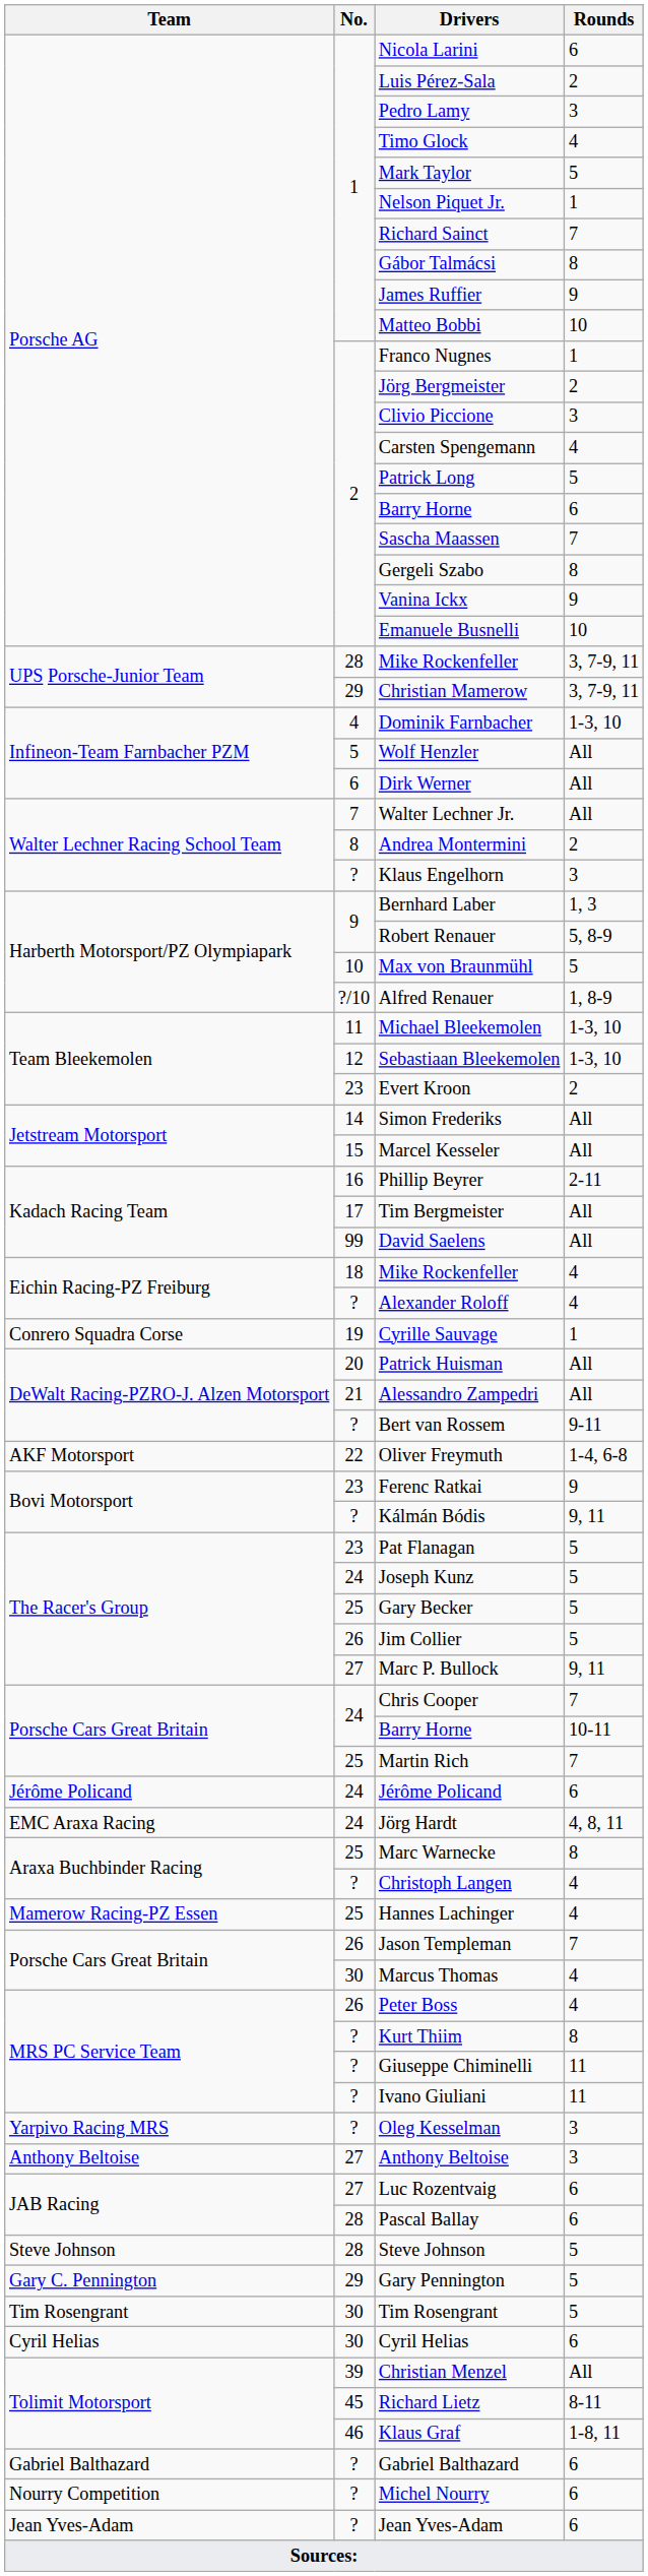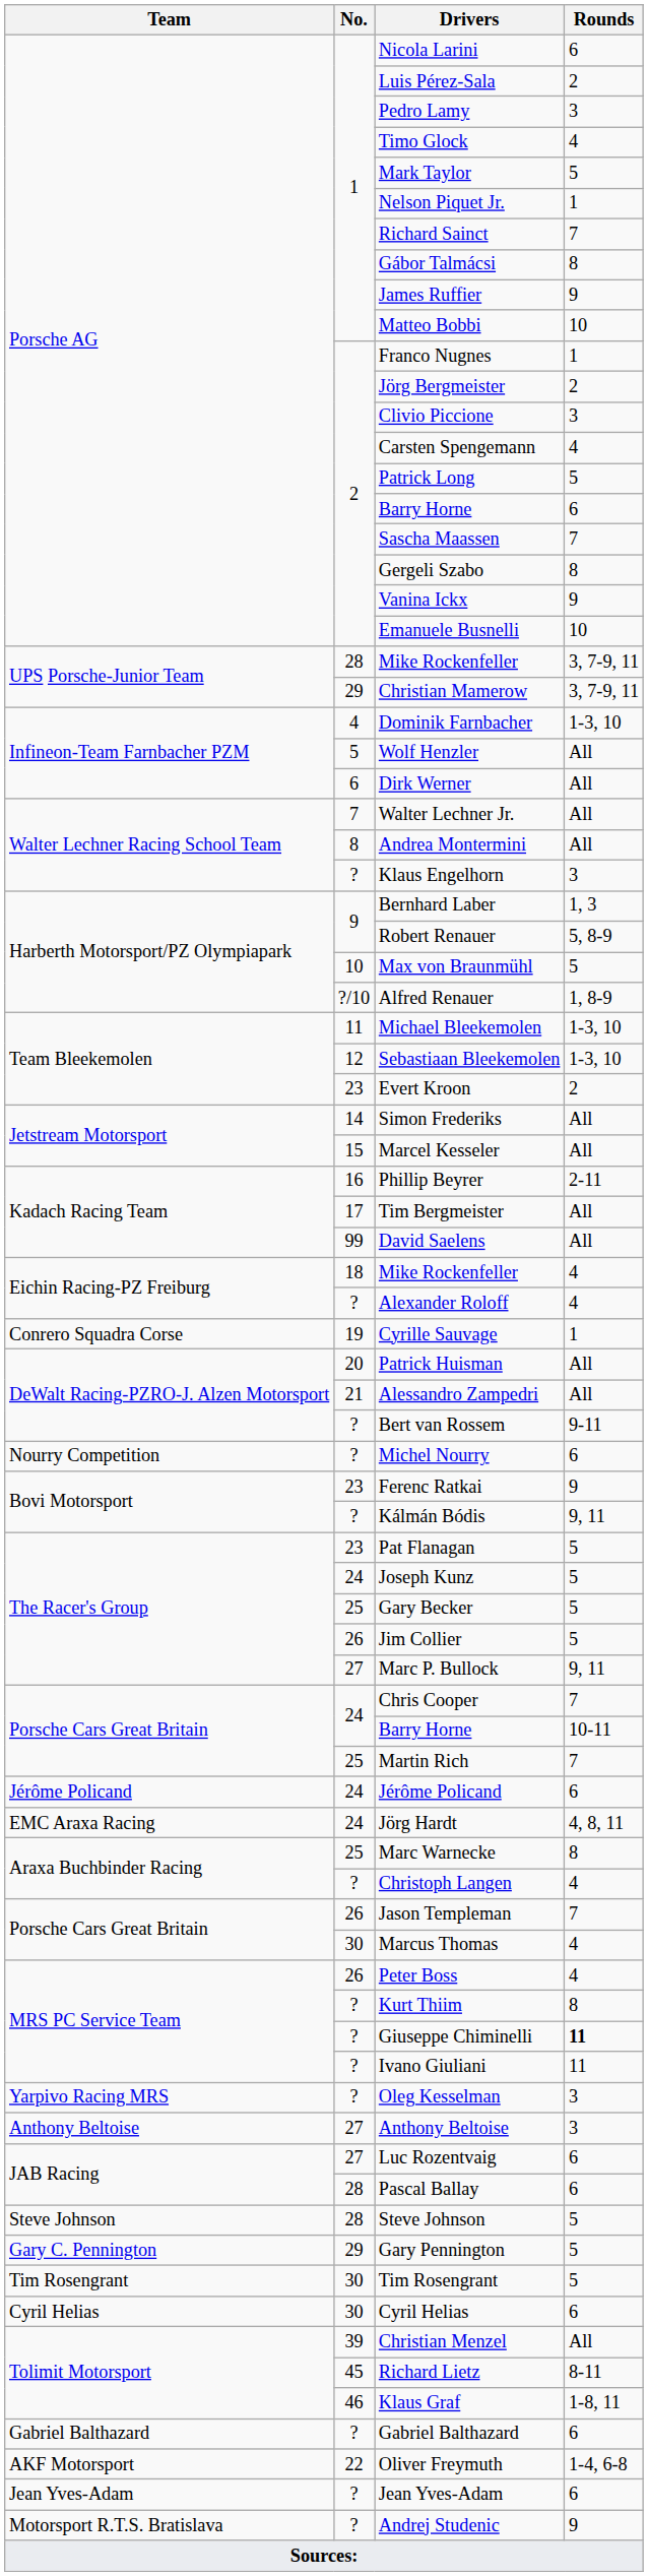Andrea Montermini | Rounds: 2 -> All
rows swapped: Oliver Freymuth <-> Michel Nourry
- row: Mamerow Racing-PZ Essen | 25 | Hannes Lachinger | 4
Giuseppe Chiminelli | Rounds: normal -> bold
+ row: Motorsport R.T.S. Bratislava | ? | Andrej Studenic | 9
